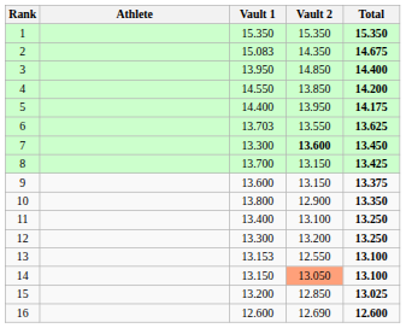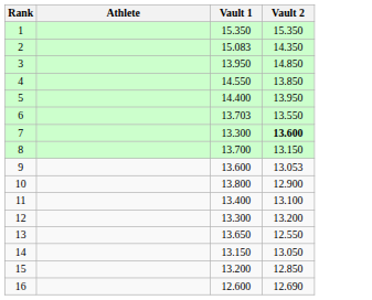- column: Total | 15.350 | 14.675 | 14.400 | 14.200 | 14.175 | 13.625 | 13.450 | 13.425 | 13.375 | 13.350 | 13.250 | 13.250 | 13.100 | 13.100 | 13.025 | 12.600
9 | Vault 2: 13.150 -> 13.053
13 | Vault 1: 13.153 -> 13.650
14 | Vault 2: lightsalmon background -> no background
